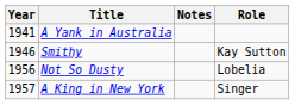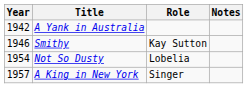columns swapped: Role <-> Notes
A Yank in Australia | Year: 1941 -> 1942
Not So Dusty | Year: 1956 -> 1954
